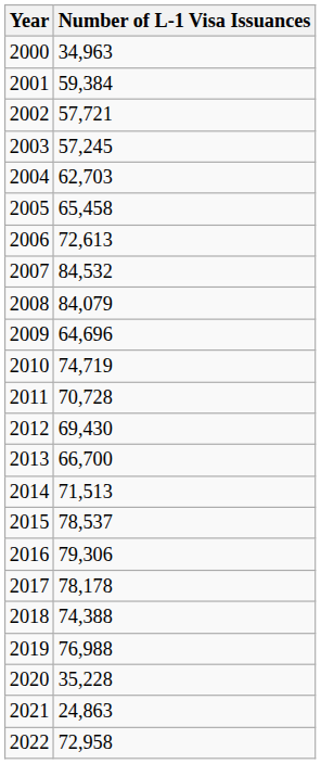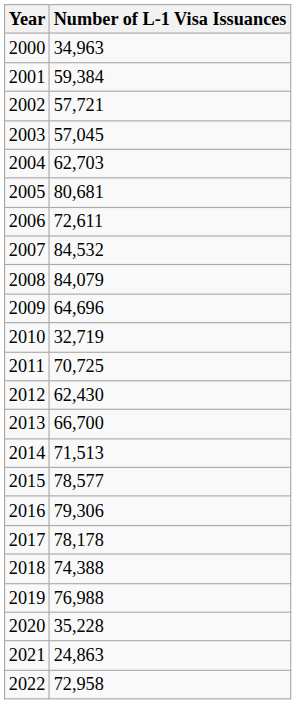2003 | Number of L-1 Visa Issuances: 57,245 -> 57,045
2005 | Number of L-1 Visa Issuances: 65,458 -> 80,681
2006 | Number of L-1 Visa Issuances: 72,613 -> 72,611
2010 | Number of L-1 Visa Issuances: 74,719 -> 32,719
2011 | Number of L-1 Visa Issuances: 70,728 -> 70,725
2012 | Number of L-1 Visa Issuances: 69,430 -> 62,430
2015 | Number of L-1 Visa Issuances: 78,537 -> 78,577
